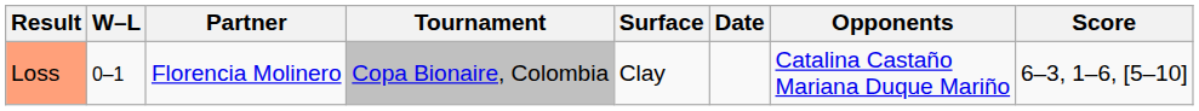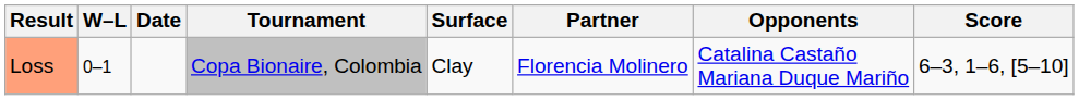columns swapped: Date <-> Partner
